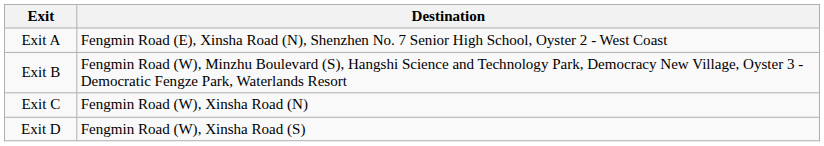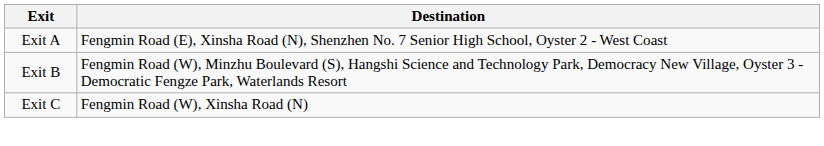- row: Exit D | Fengmin Road (W), Xinsha Road (S)
